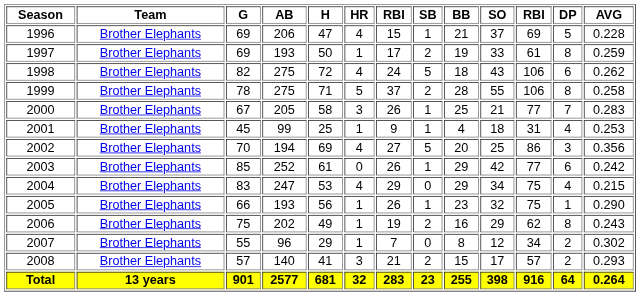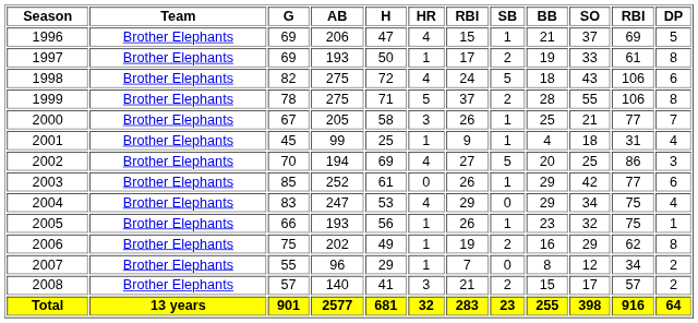- column: AVG | 0.228 | 0.259 | 0.262 | 0.258 | 0.283 | 0.253 | 0.356 | 0.242 | 0.215 | 0.290 | 0.243 | 0.302 | 0.293 | 0.264
